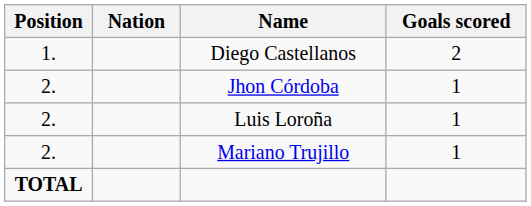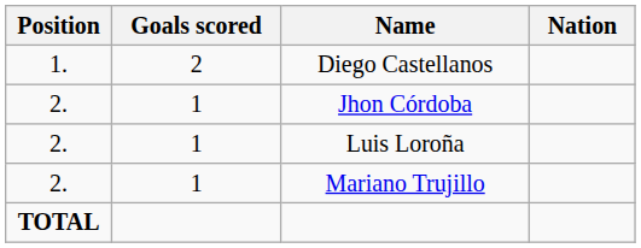columns swapped: Nation <-> Goals scored
